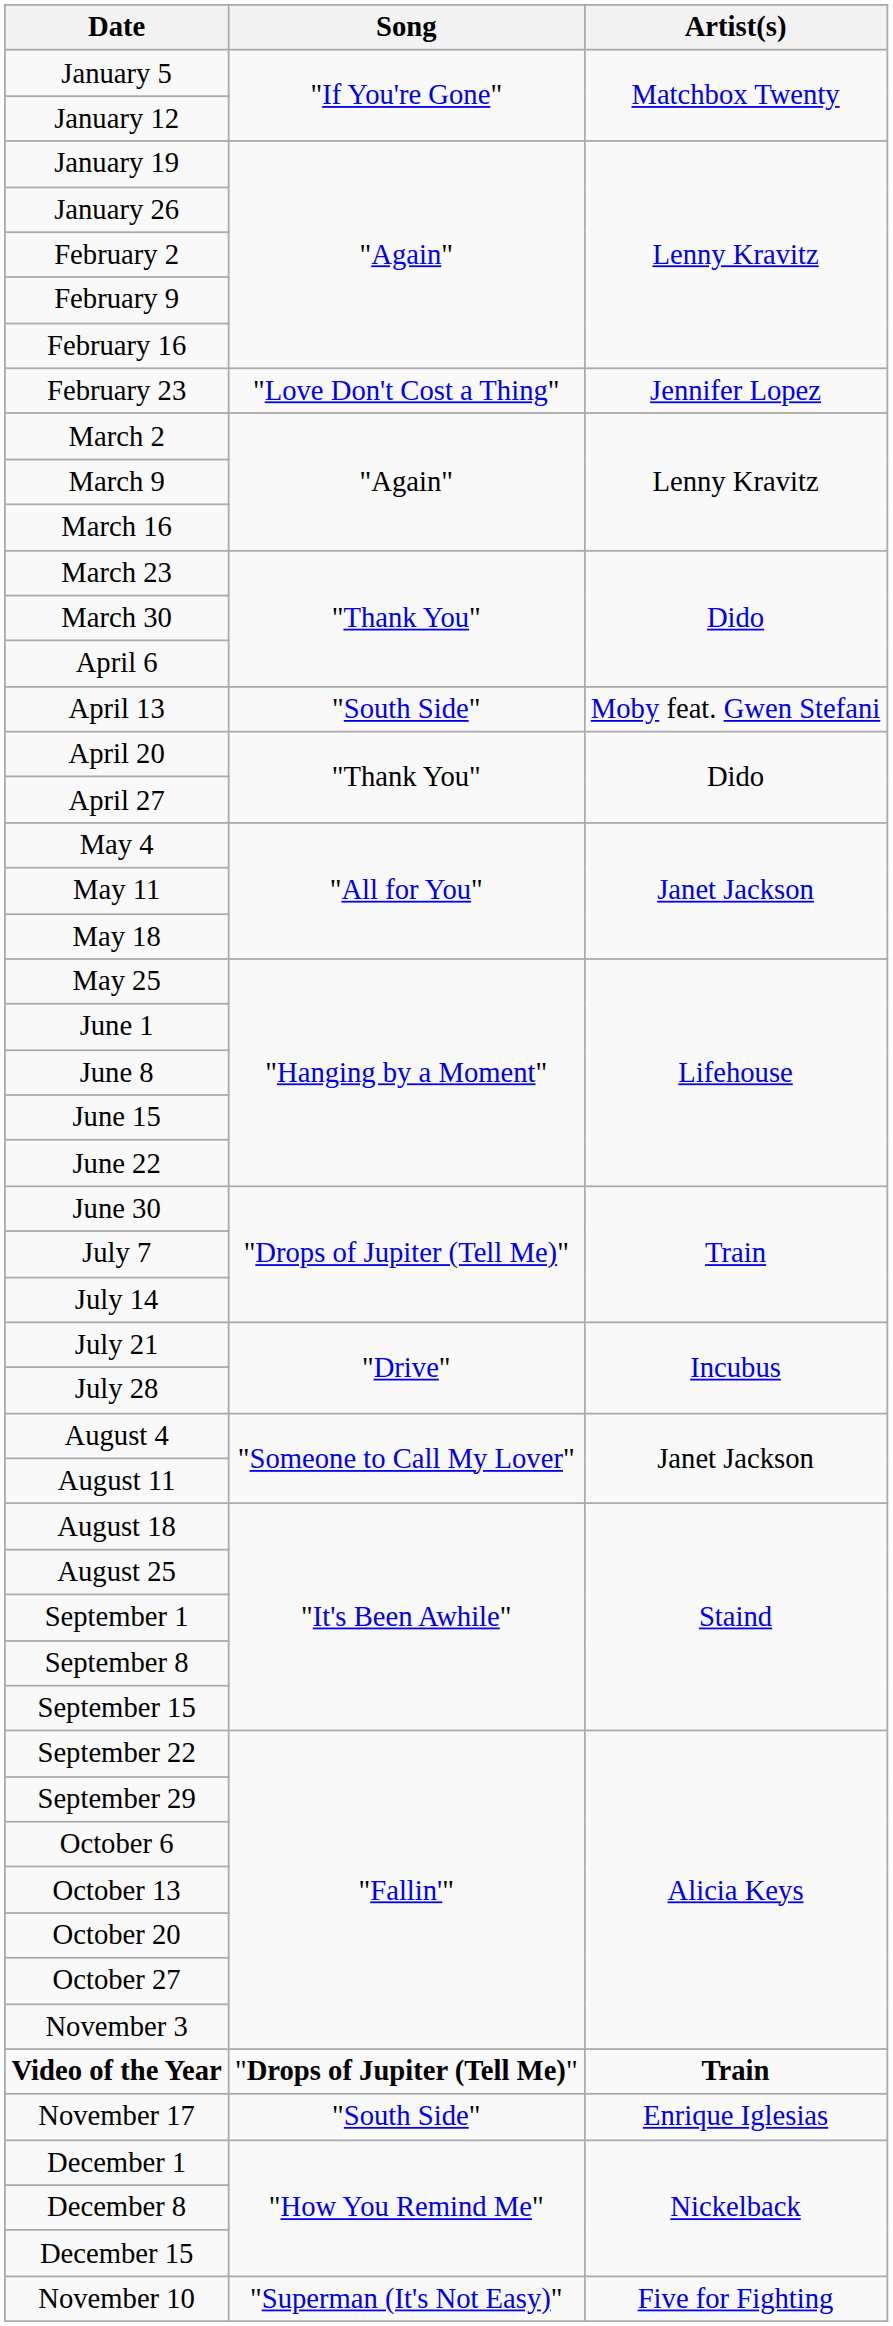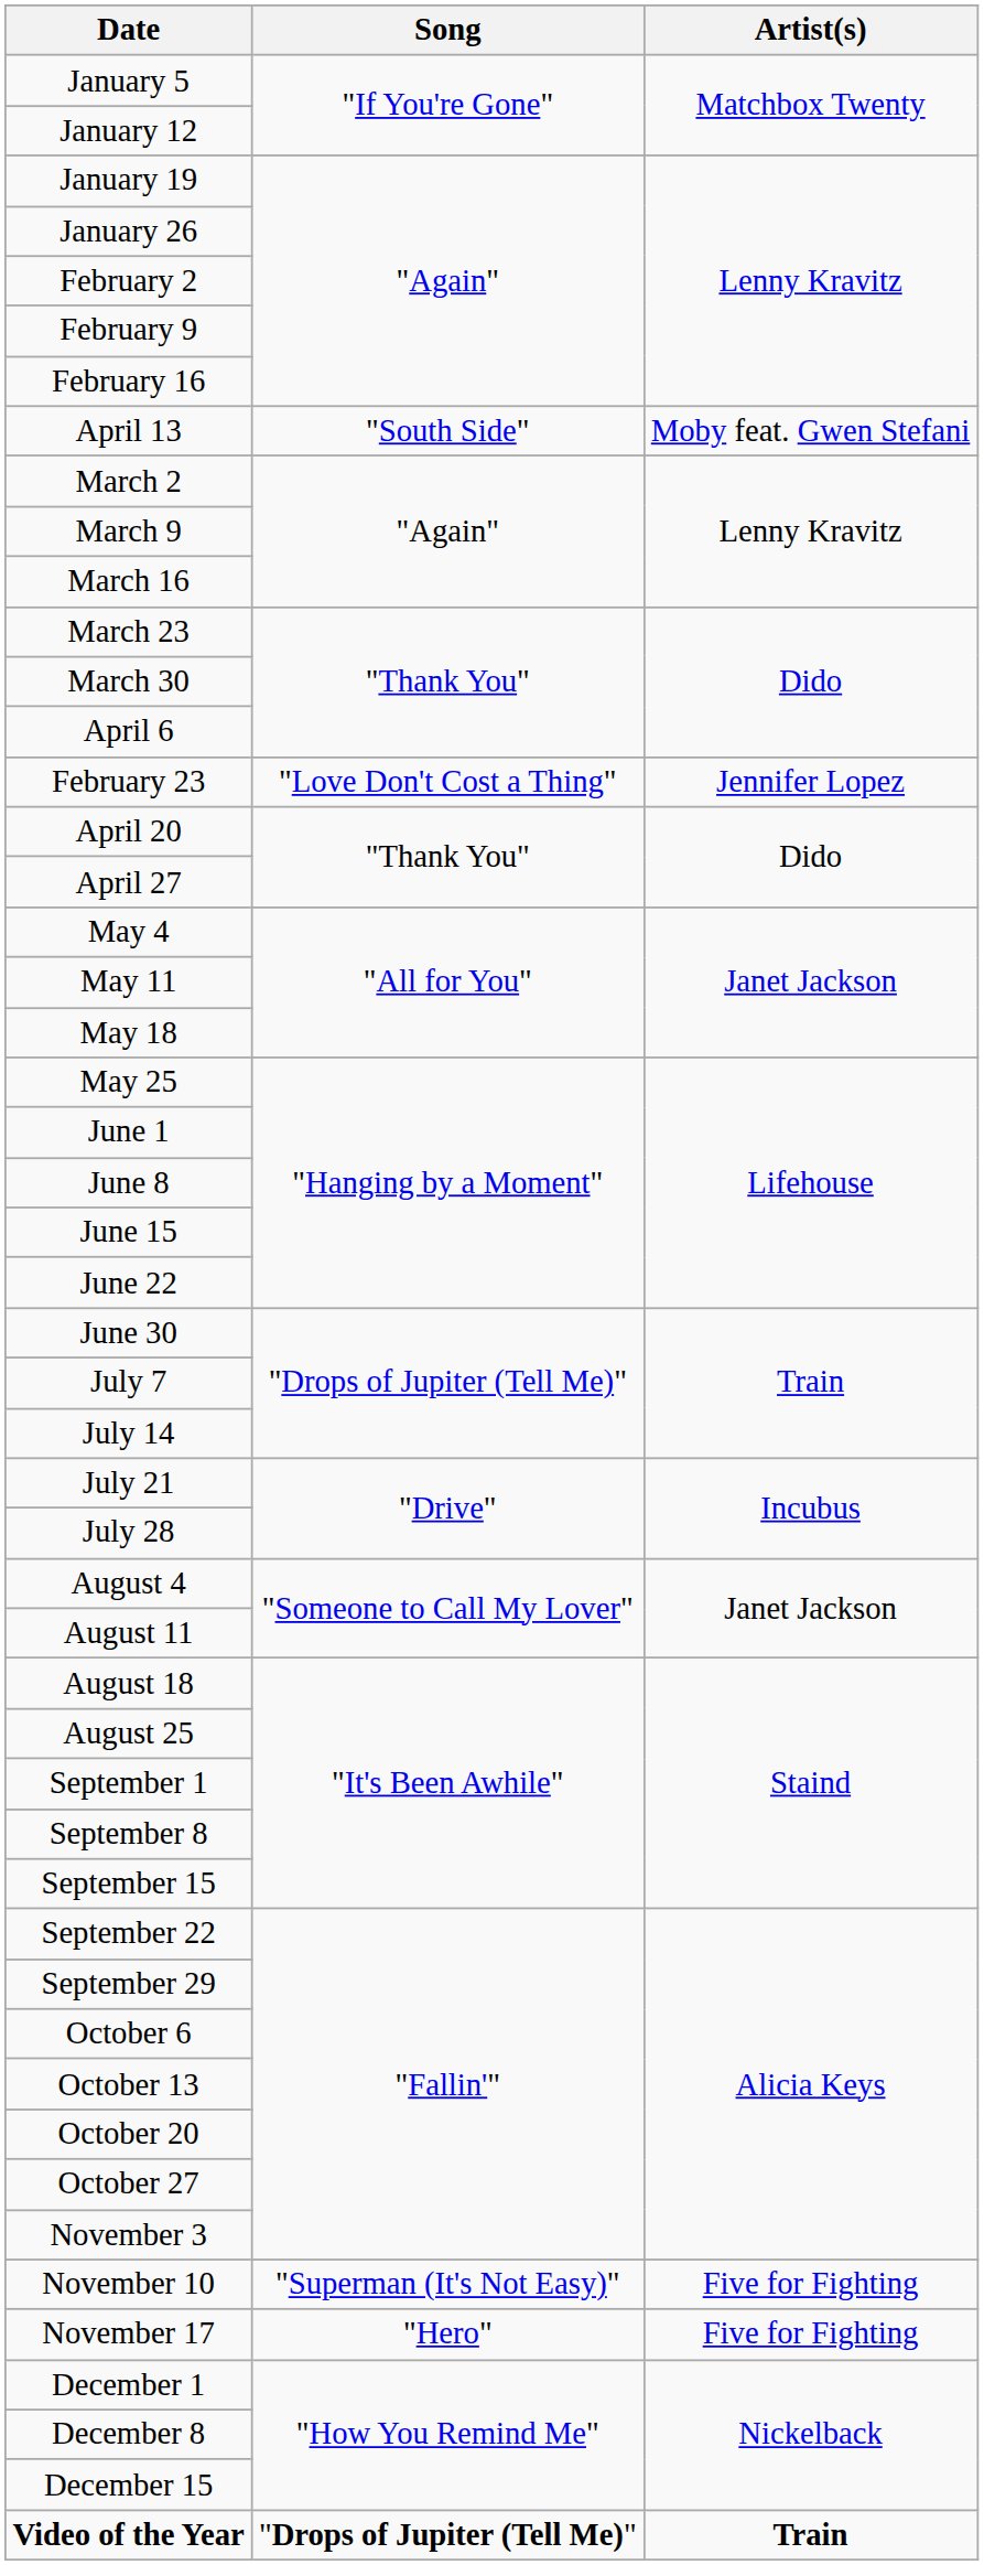rows swapped: February 23 <-> April 13
rows swapped: November 10 <-> Video of the Year
November 17 | Song: "South Side" -> "Hero"
November 17 | Artist(s): Enrique Iglesias -> Five for Fighting
